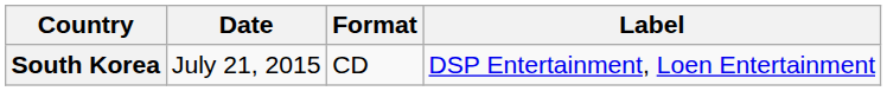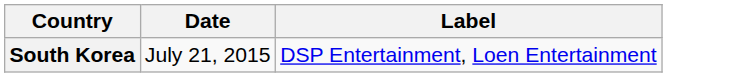- column: Format | CD
